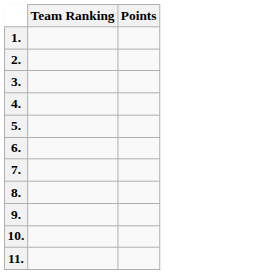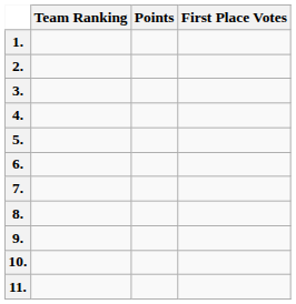+ column: First Place Votes
